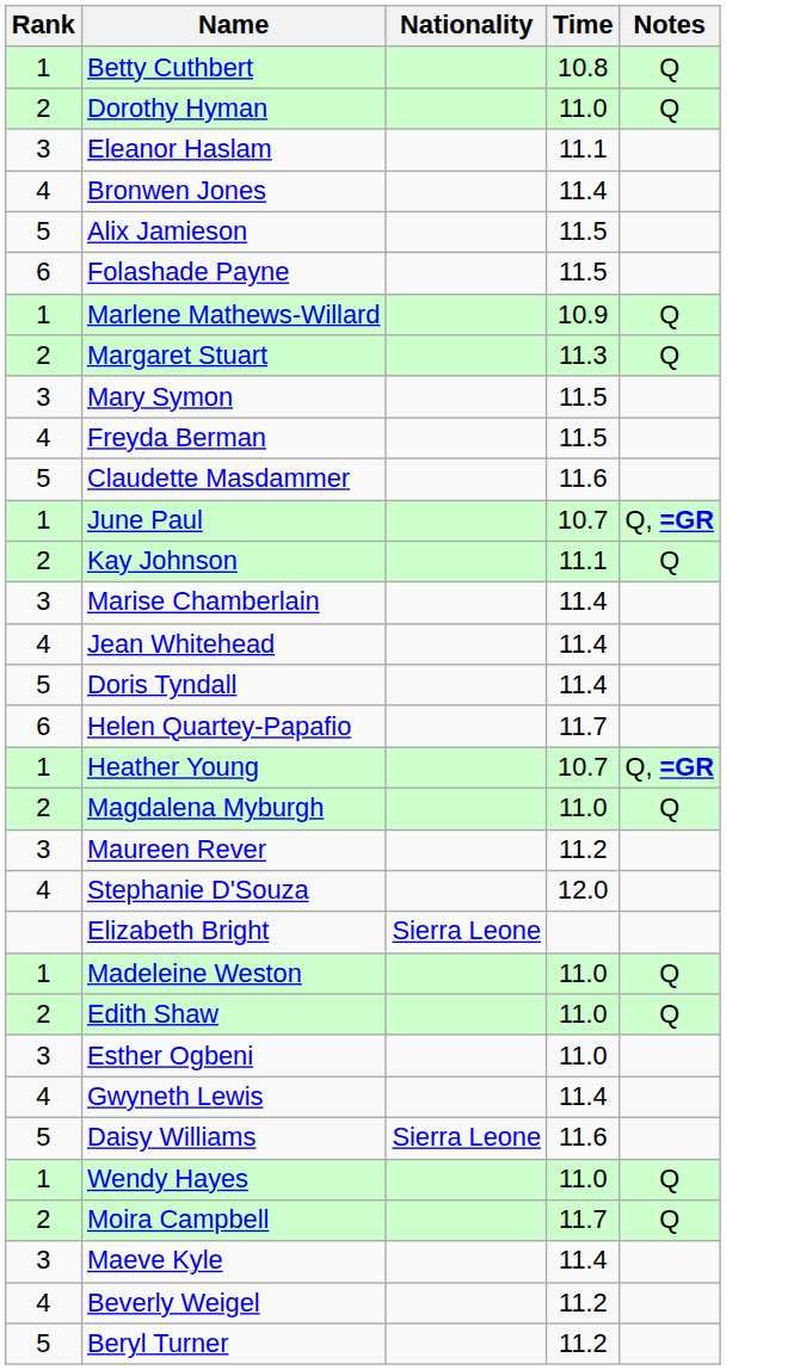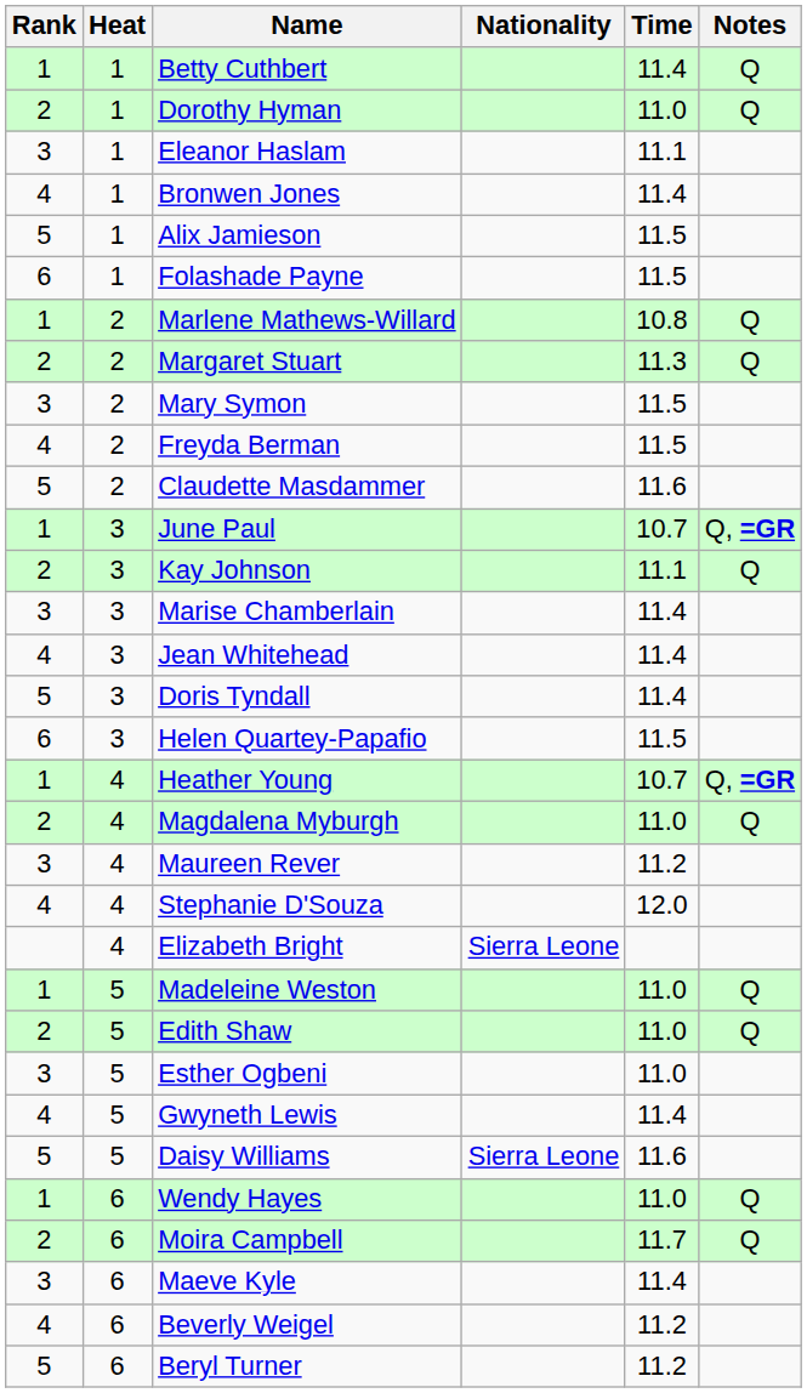+ column: Heat | 1 | 1 | 1 | 1 | 1 | 1 | 2 | 2 | 2 | 2 | 2 | 3 | 3 | 3 | 3 | 3 | 3 | 4 | 4 | 4 | 4 | 4 | 5 | 5 | 5 | 5 | 5 | 6 | 6 | 6 | 6 | 6
Betty Cuthbert | Time: 10.8 -> 11.4
Marlene Mathews-Willard | Time: 10.9 -> 10.8
Helen Quartey-Papafio | Time: 11.7 -> 11.5
